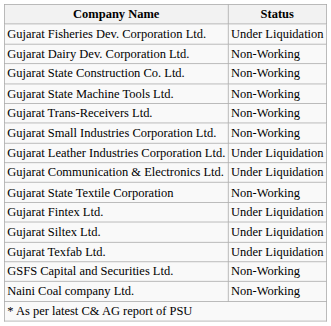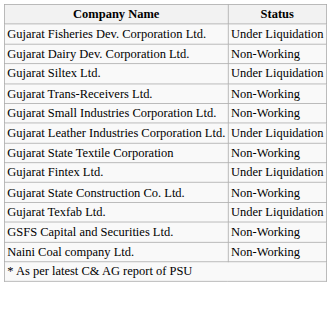rows swapped: Gujarat State Construction Co. Ltd. <-> Gujarat Siltex Ltd.
- row: Gujarat State Machine Tools Ltd. | Non-Working
- row: Gujarat Communication & Electronics Ltd. | Under Liquidation
